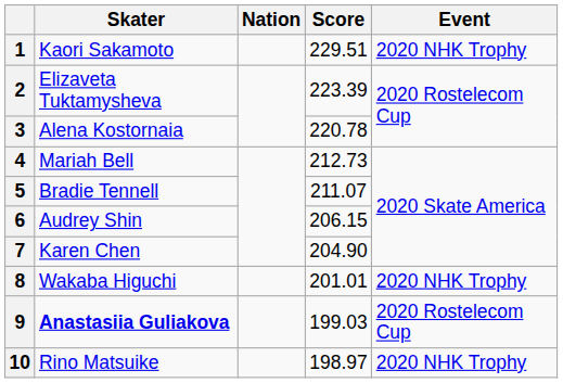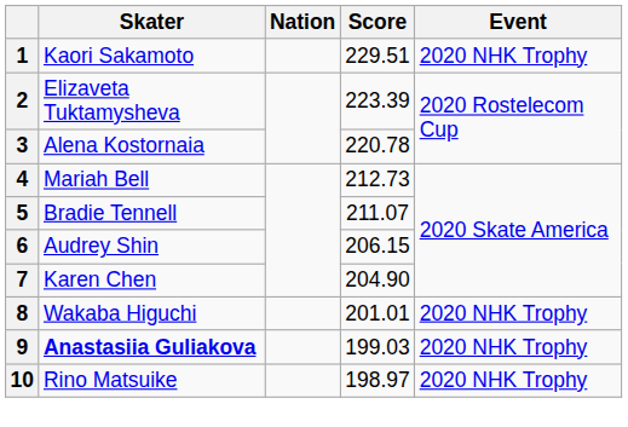9 | Event: 2020 Rostelecom Cup -> 2020 NHK Trophy
